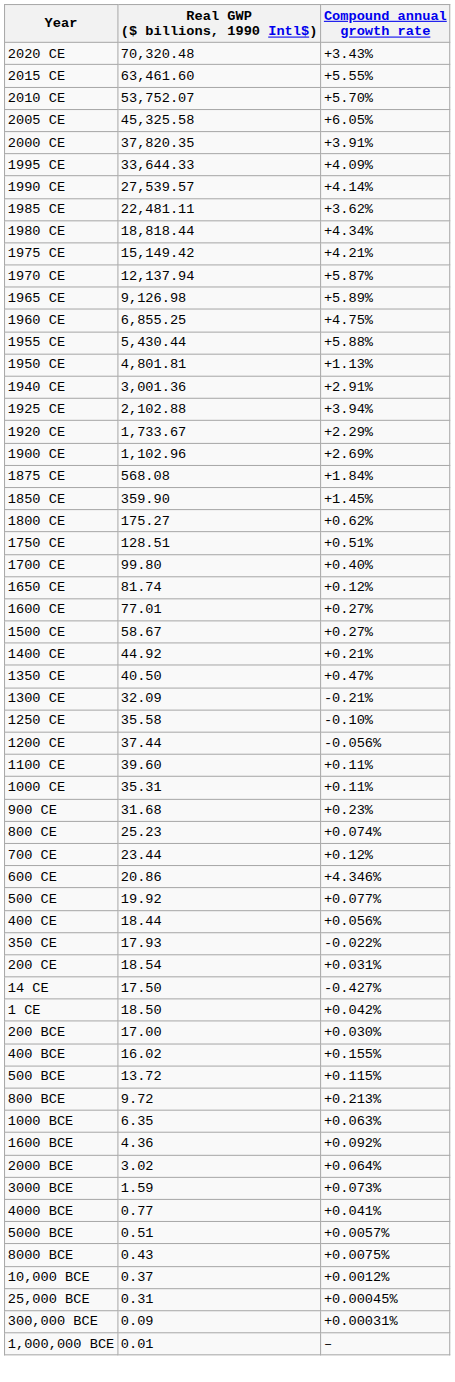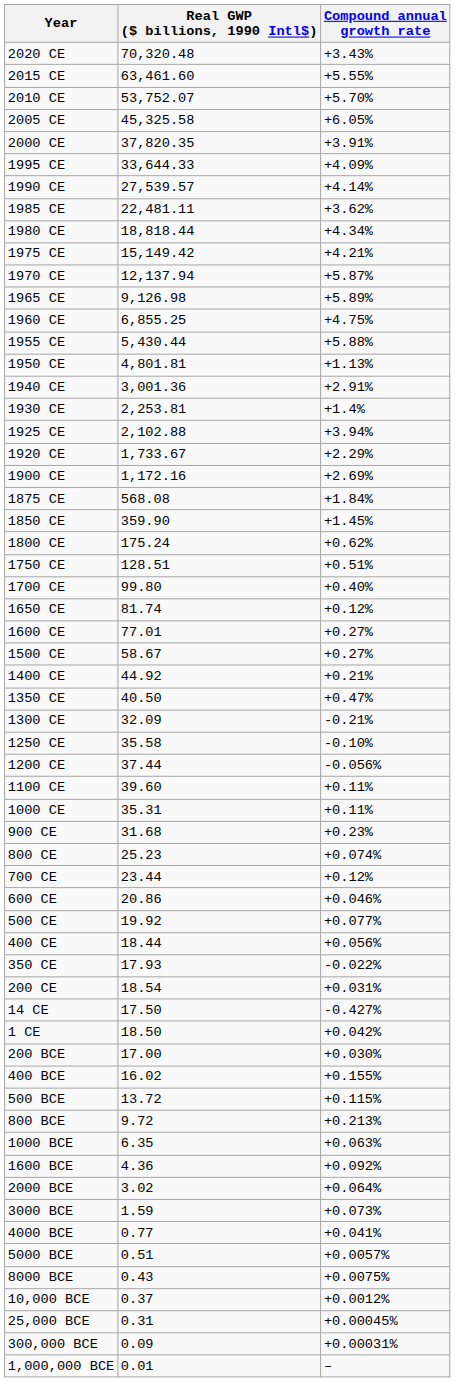+ row: 1930 CE | 2,253.81 | +1.4%
1900 CE | Real GWP ($ billions, 1990 Intl$): 1,102.96 -> 1,172.16
1800 CE | Real GWP ($ billions, 1990 Intl$): 175.27 -> 175.24
600 CE | Compound annual growth rate: +4.346% -> +0.046%
